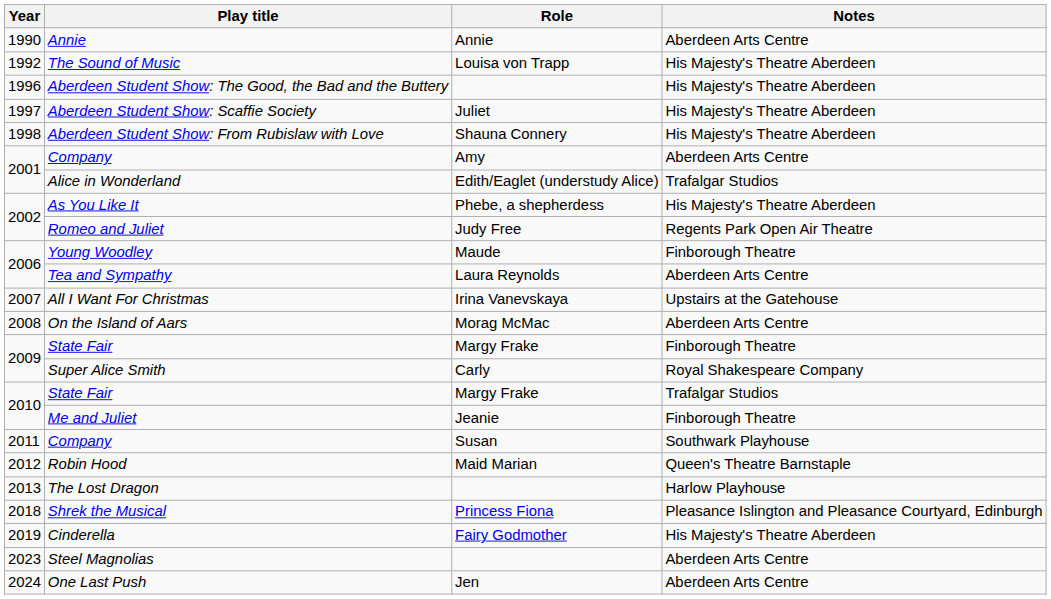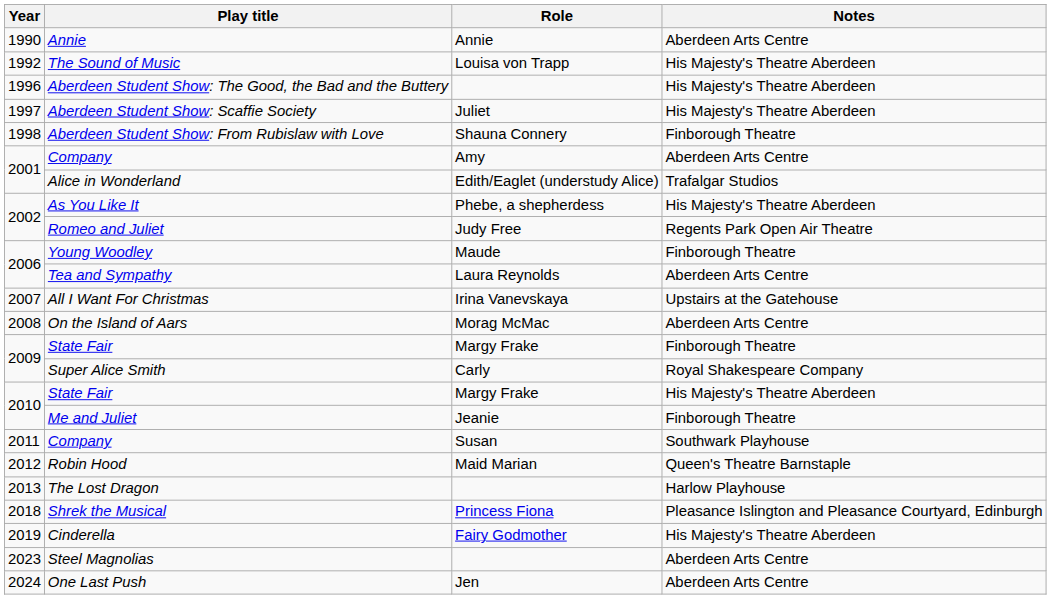Aberdeen Student Show: From Rubislaw with Love | Notes: His Majesty's Theatre Aberdeen -> Finborough Theatre
2010 / State Fair | Notes: Trafalgar Studios -> His Majesty's Theatre Aberdeen
